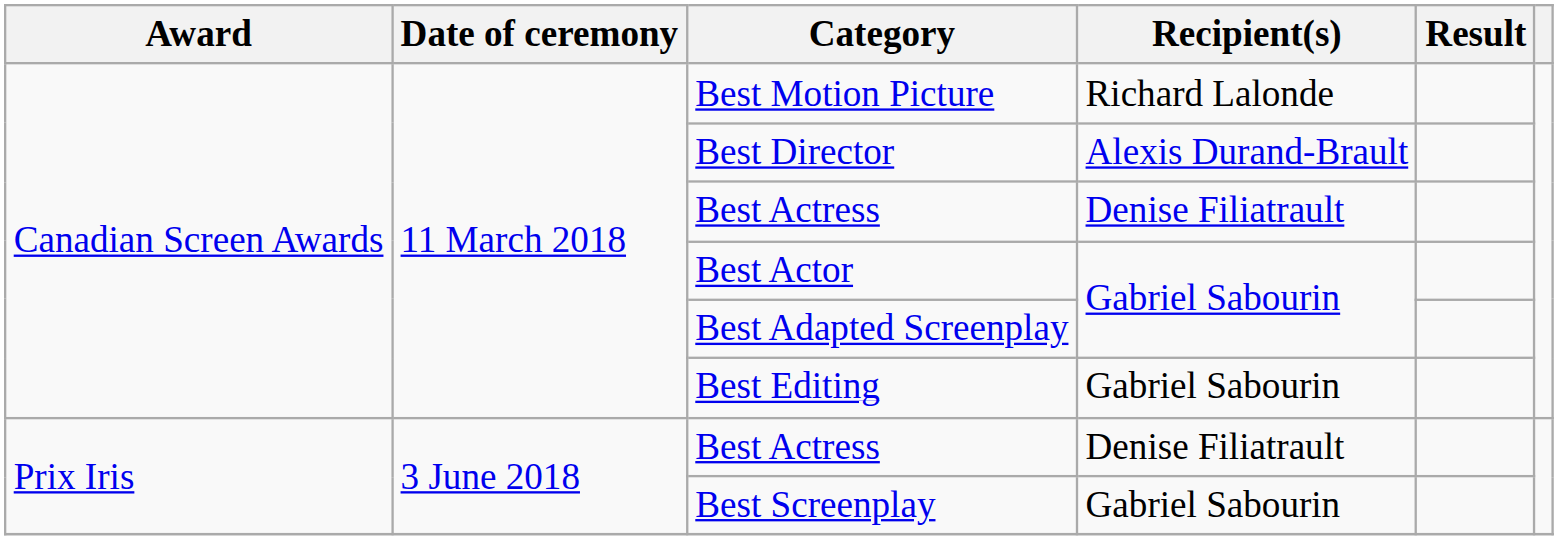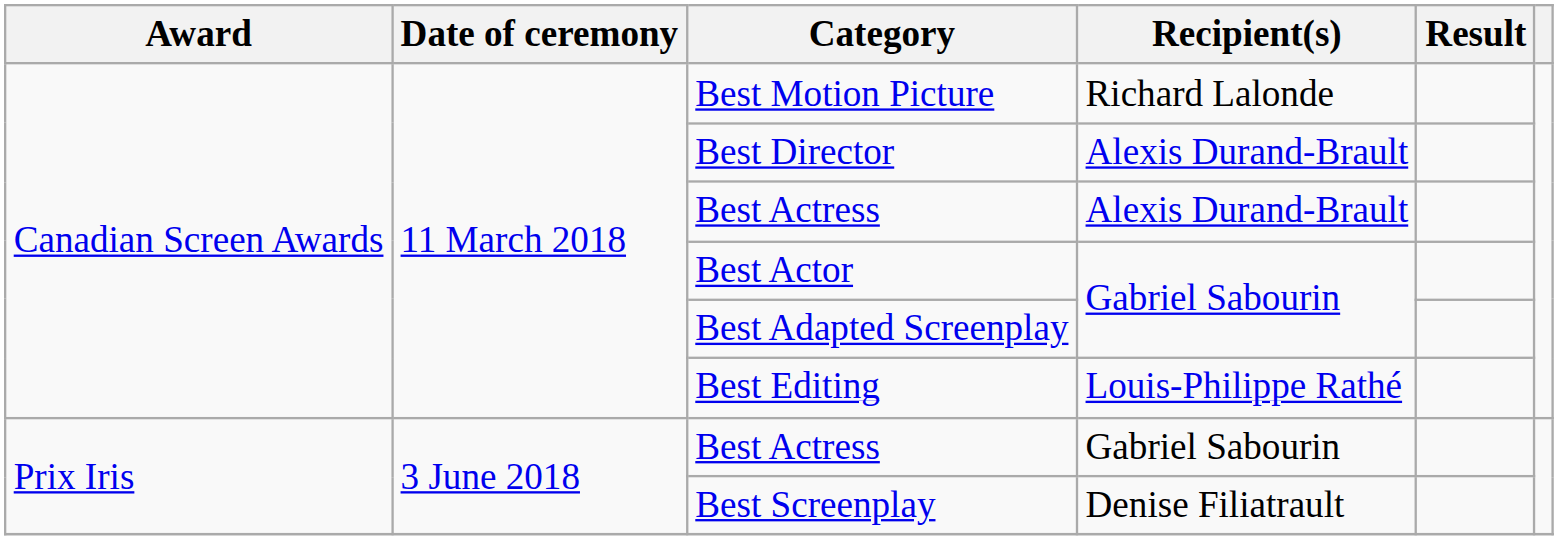Canadian Screen Awards / Best Actress | Recipient(s): Denise Filiatrault -> Alexis Durand-Brault
Best Editing | Recipient(s): Gabriel Sabourin -> Louis-Philippe Rathé
Prix Iris / Best Actress | Recipient(s): Denise Filiatrault -> Gabriel Sabourin
Best Screenplay | Recipient(s): Gabriel Sabourin -> Denise Filiatrault
